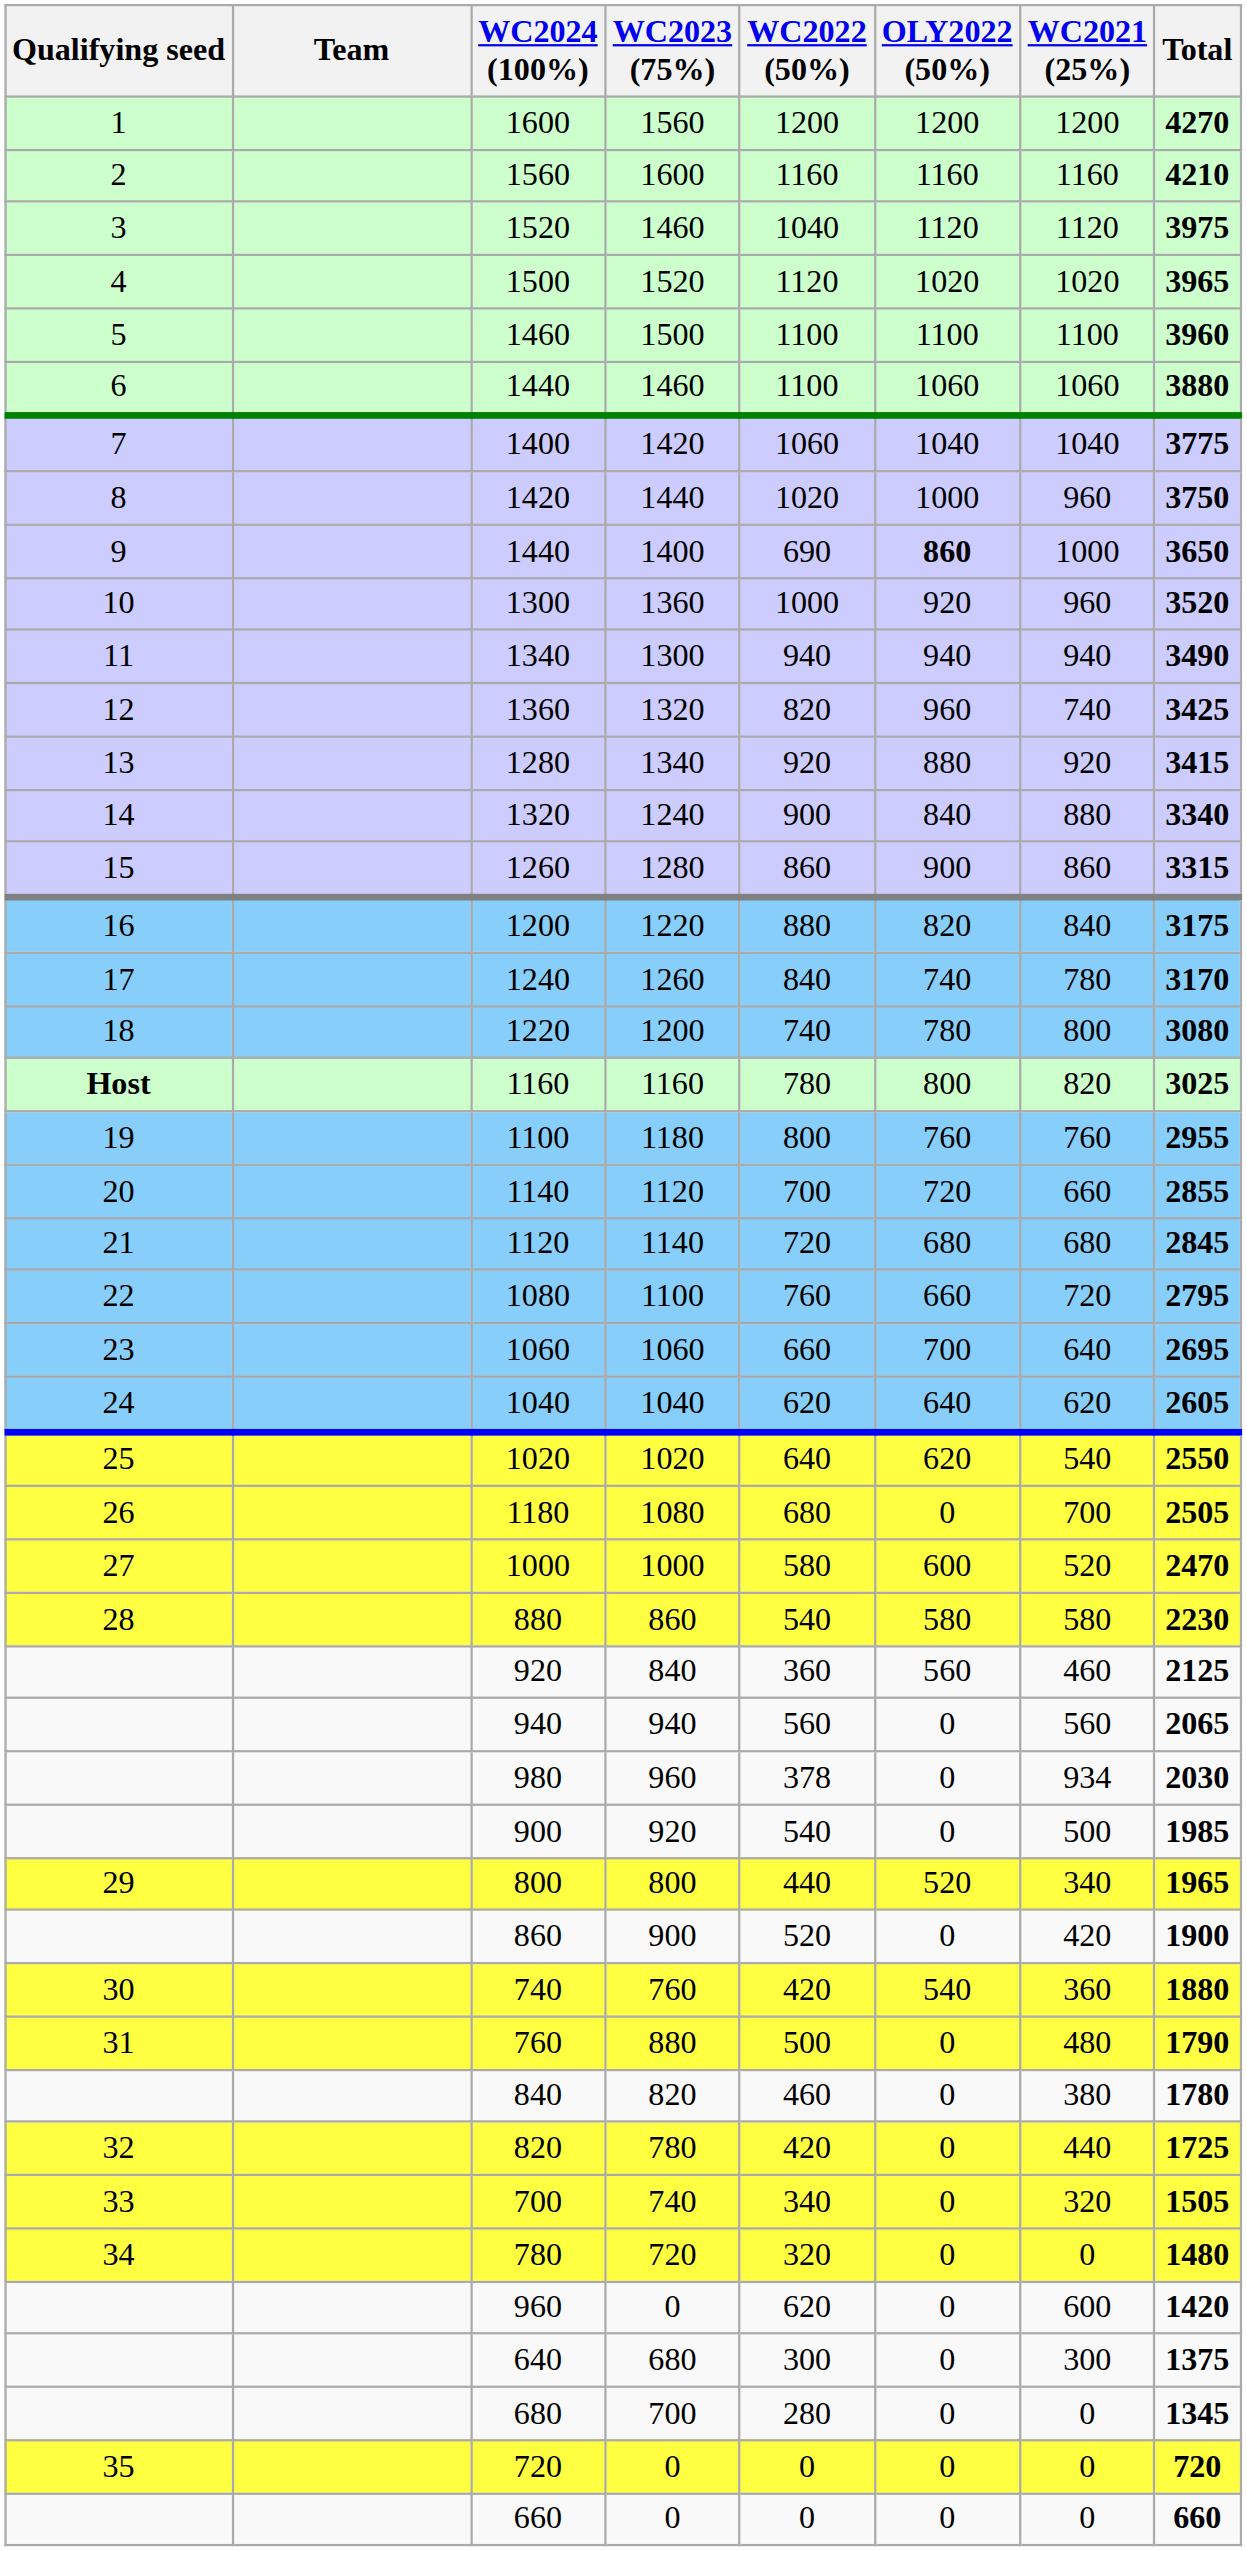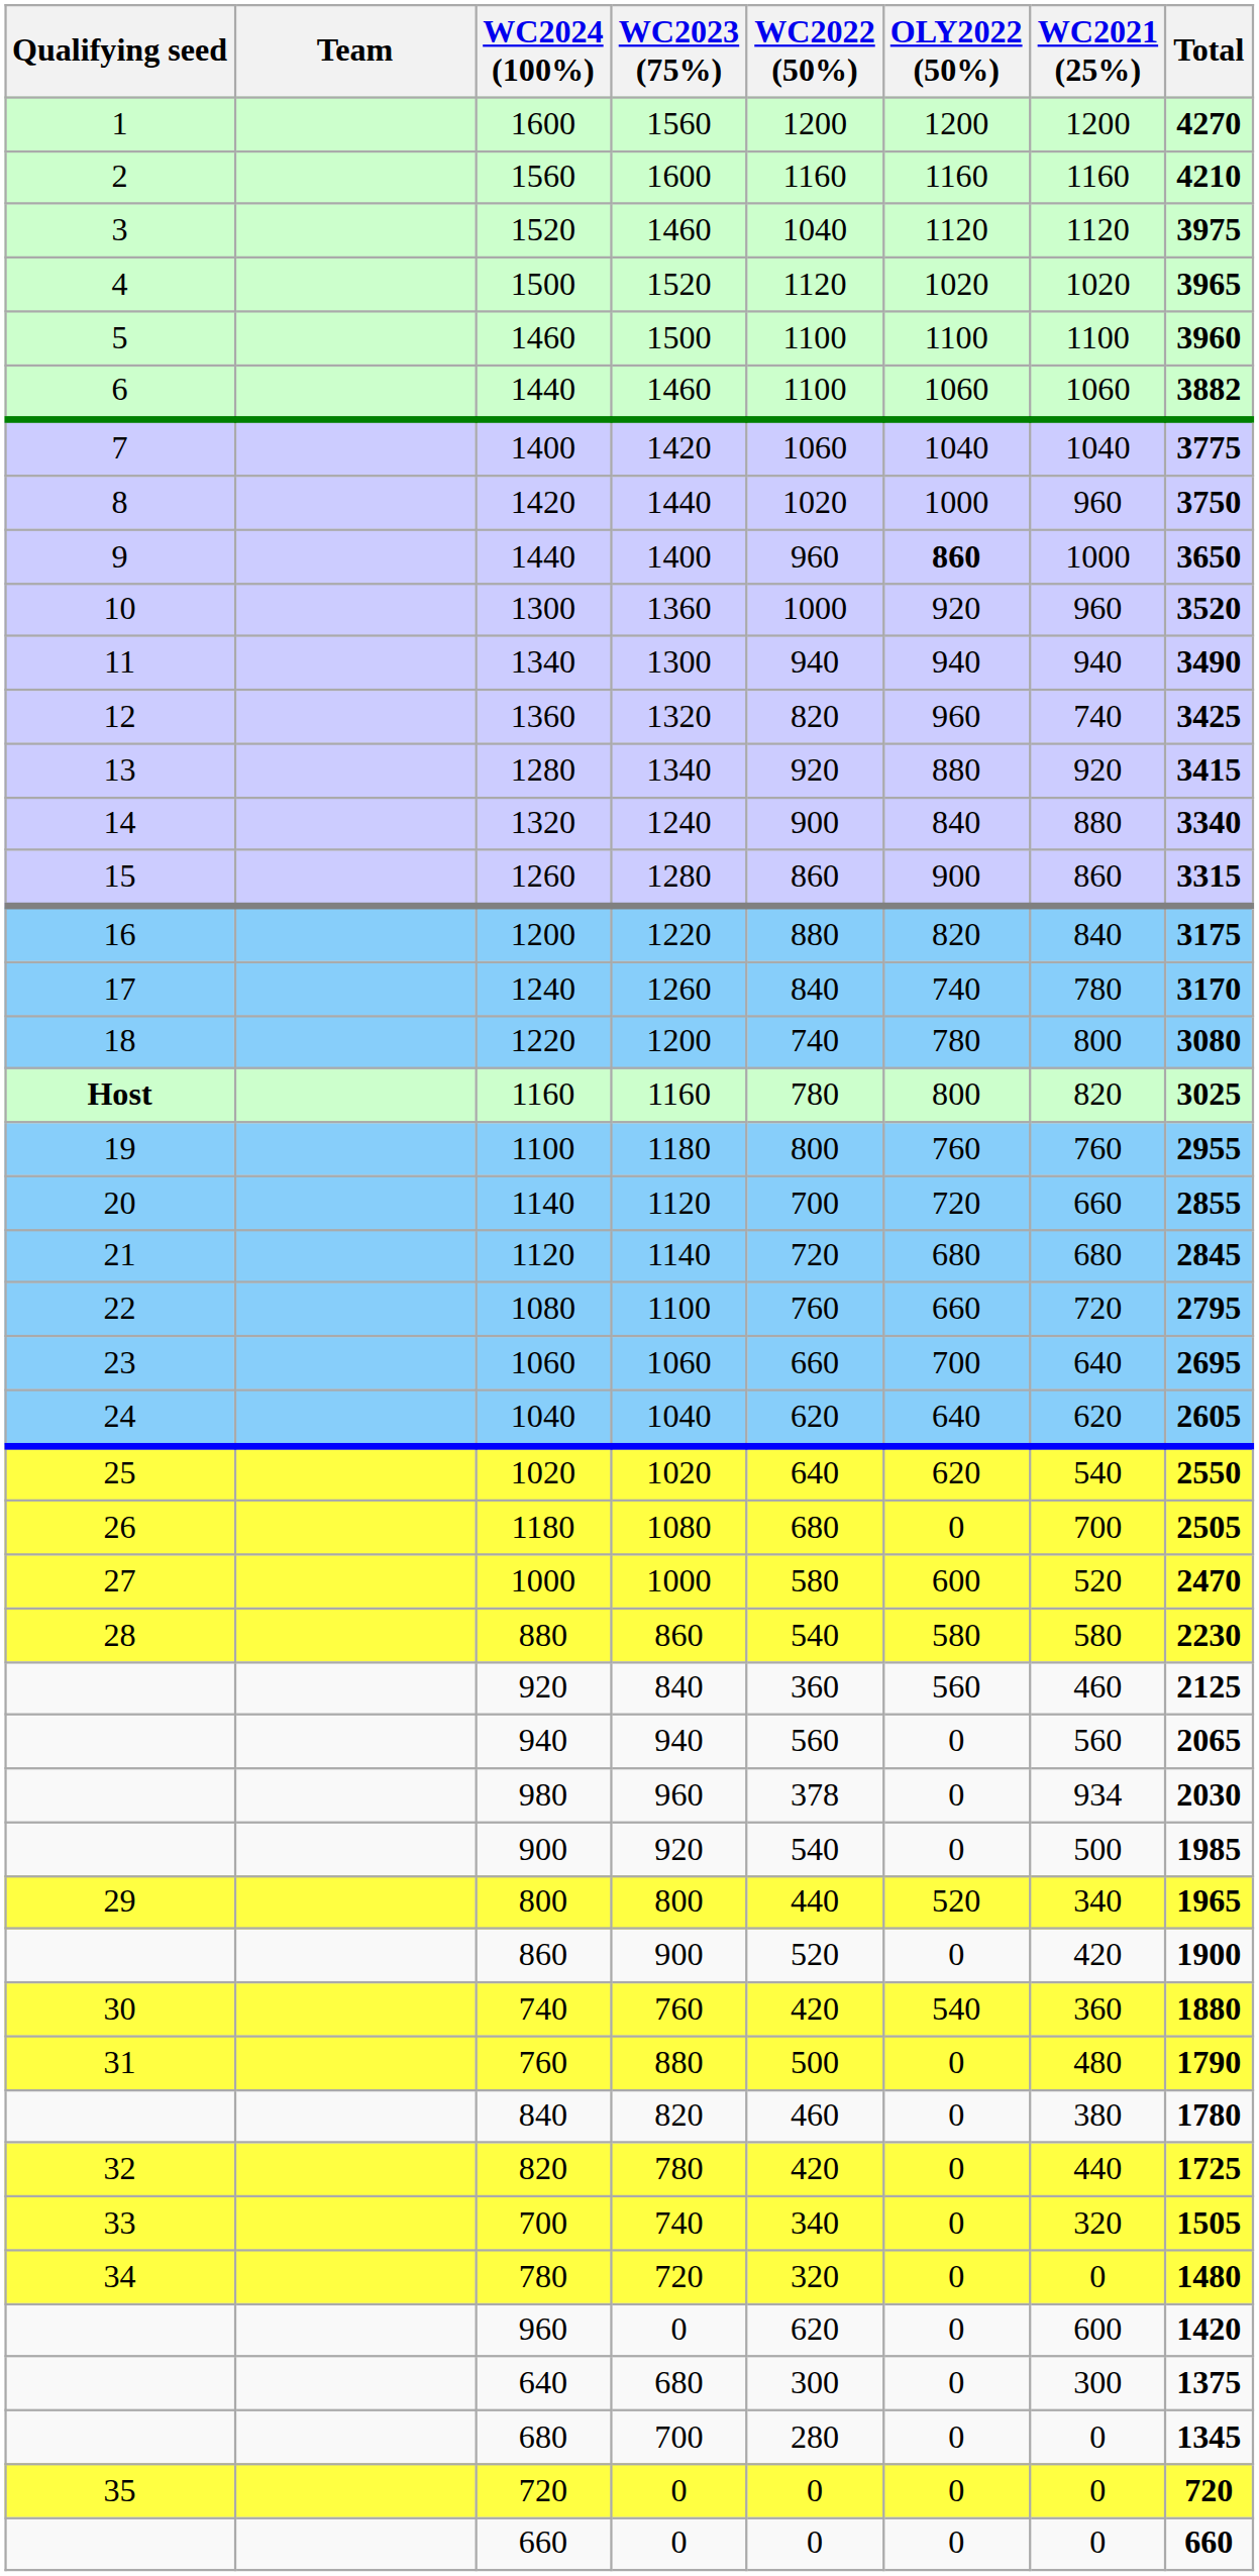1440 / 1460 | Total: 3880 -> 3882
1440 / 1400 | WC2022 (50%): 690 -> 960
